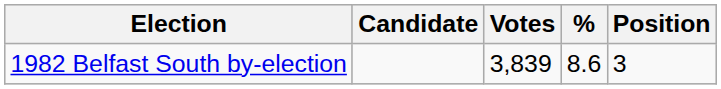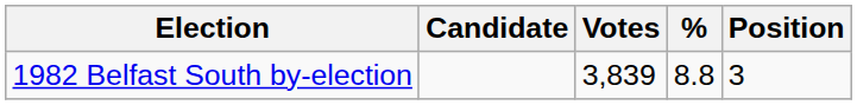1982 Belfast South by-election | %: 8.6 -> 8.8
